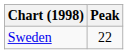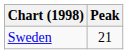Sweden | Peak: 22 -> 21
